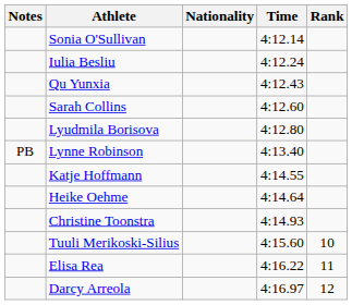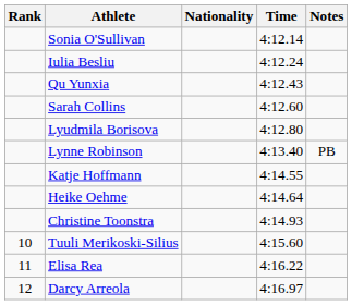columns swapped: Rank <-> Notes
